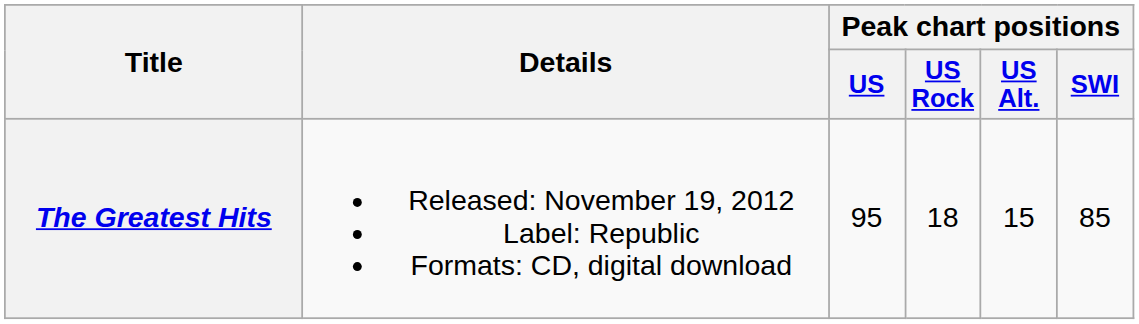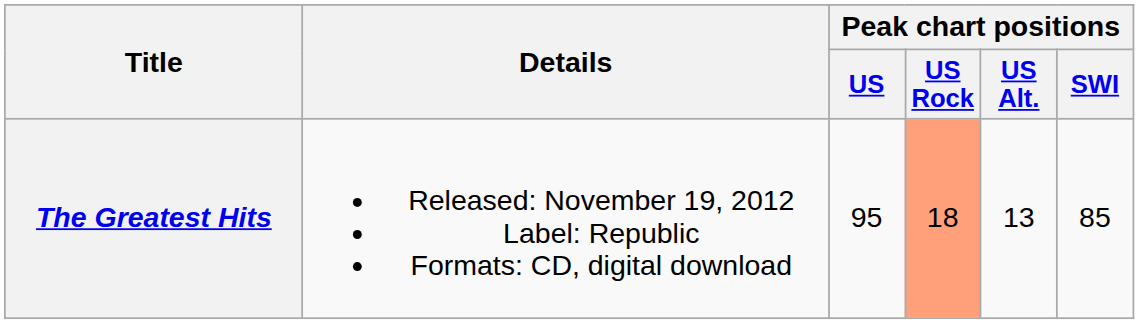The Greatest Hits | Peak chart positions / US Rock: no background -> lightsalmon background
The Greatest Hits | Peak chart positions / US Alt.: 15 -> 13
